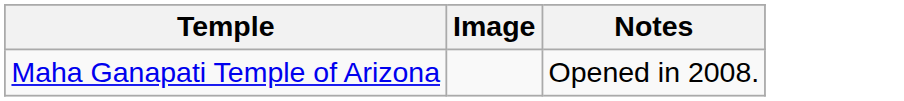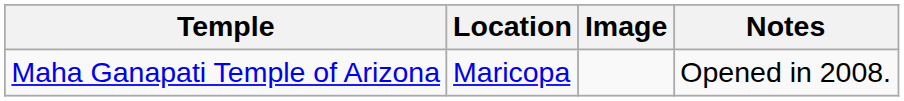+ column: Location | Maricopa
